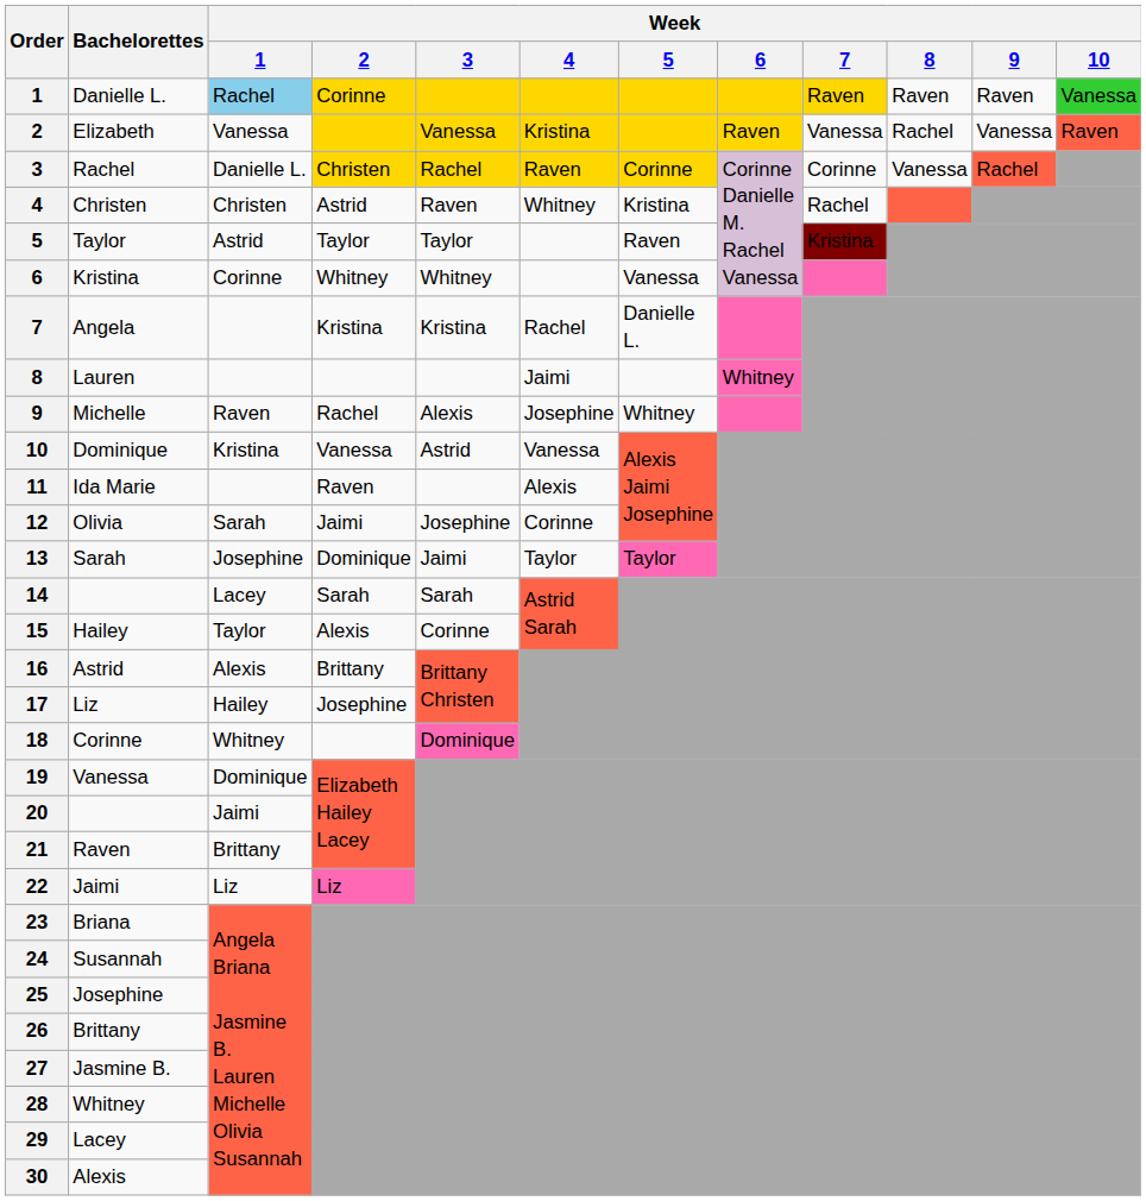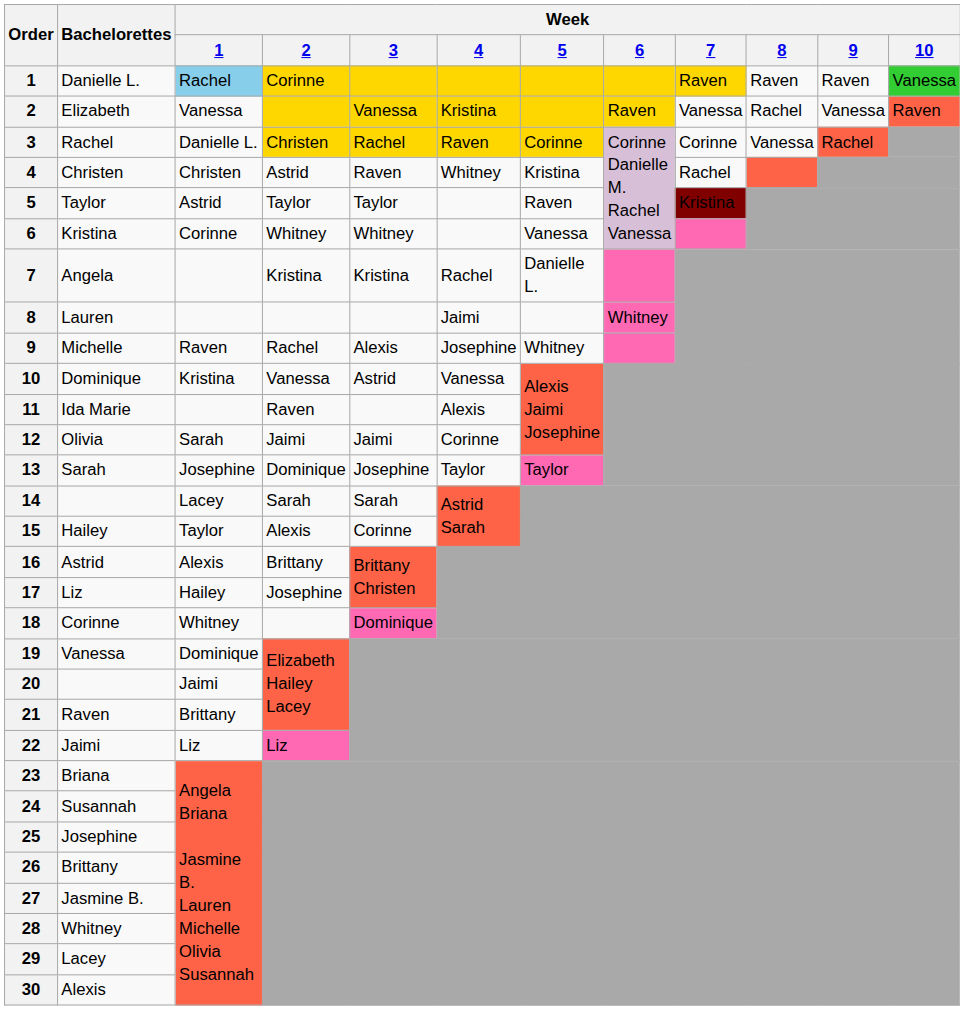12 | Week / 3: Josephine -> Jaimi
13 | Week / 3: Jaimi -> Josephine
